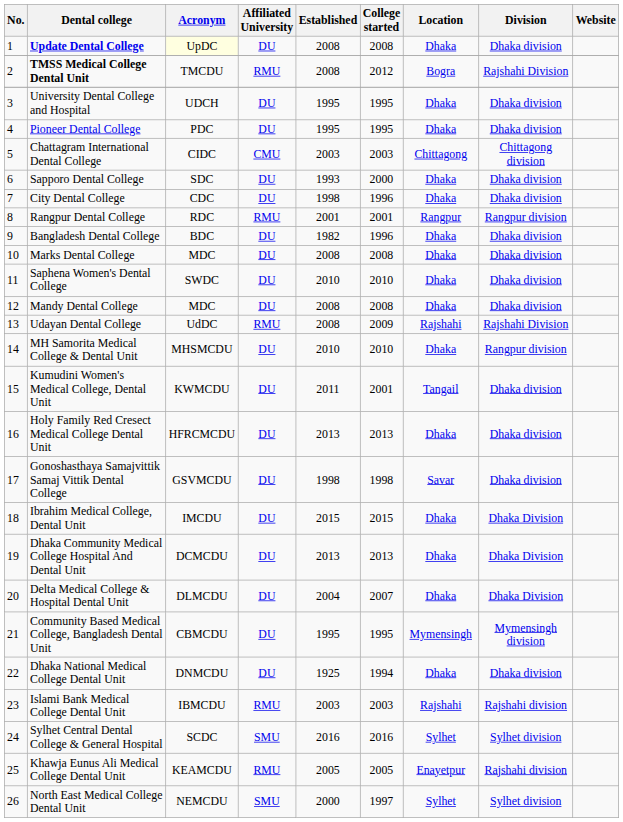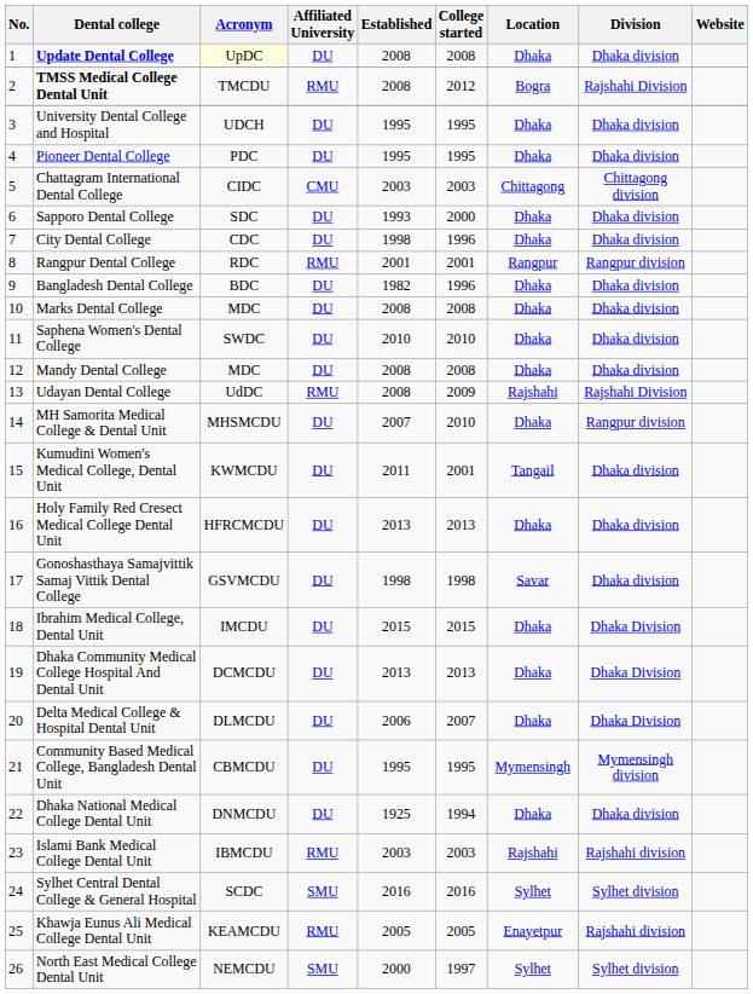MH Samorita Medical College & Dental Unit | Established: 2010 -> 2007
Delta Medical College & Hospital Dental Unit | Established: 2004 -> 2006
